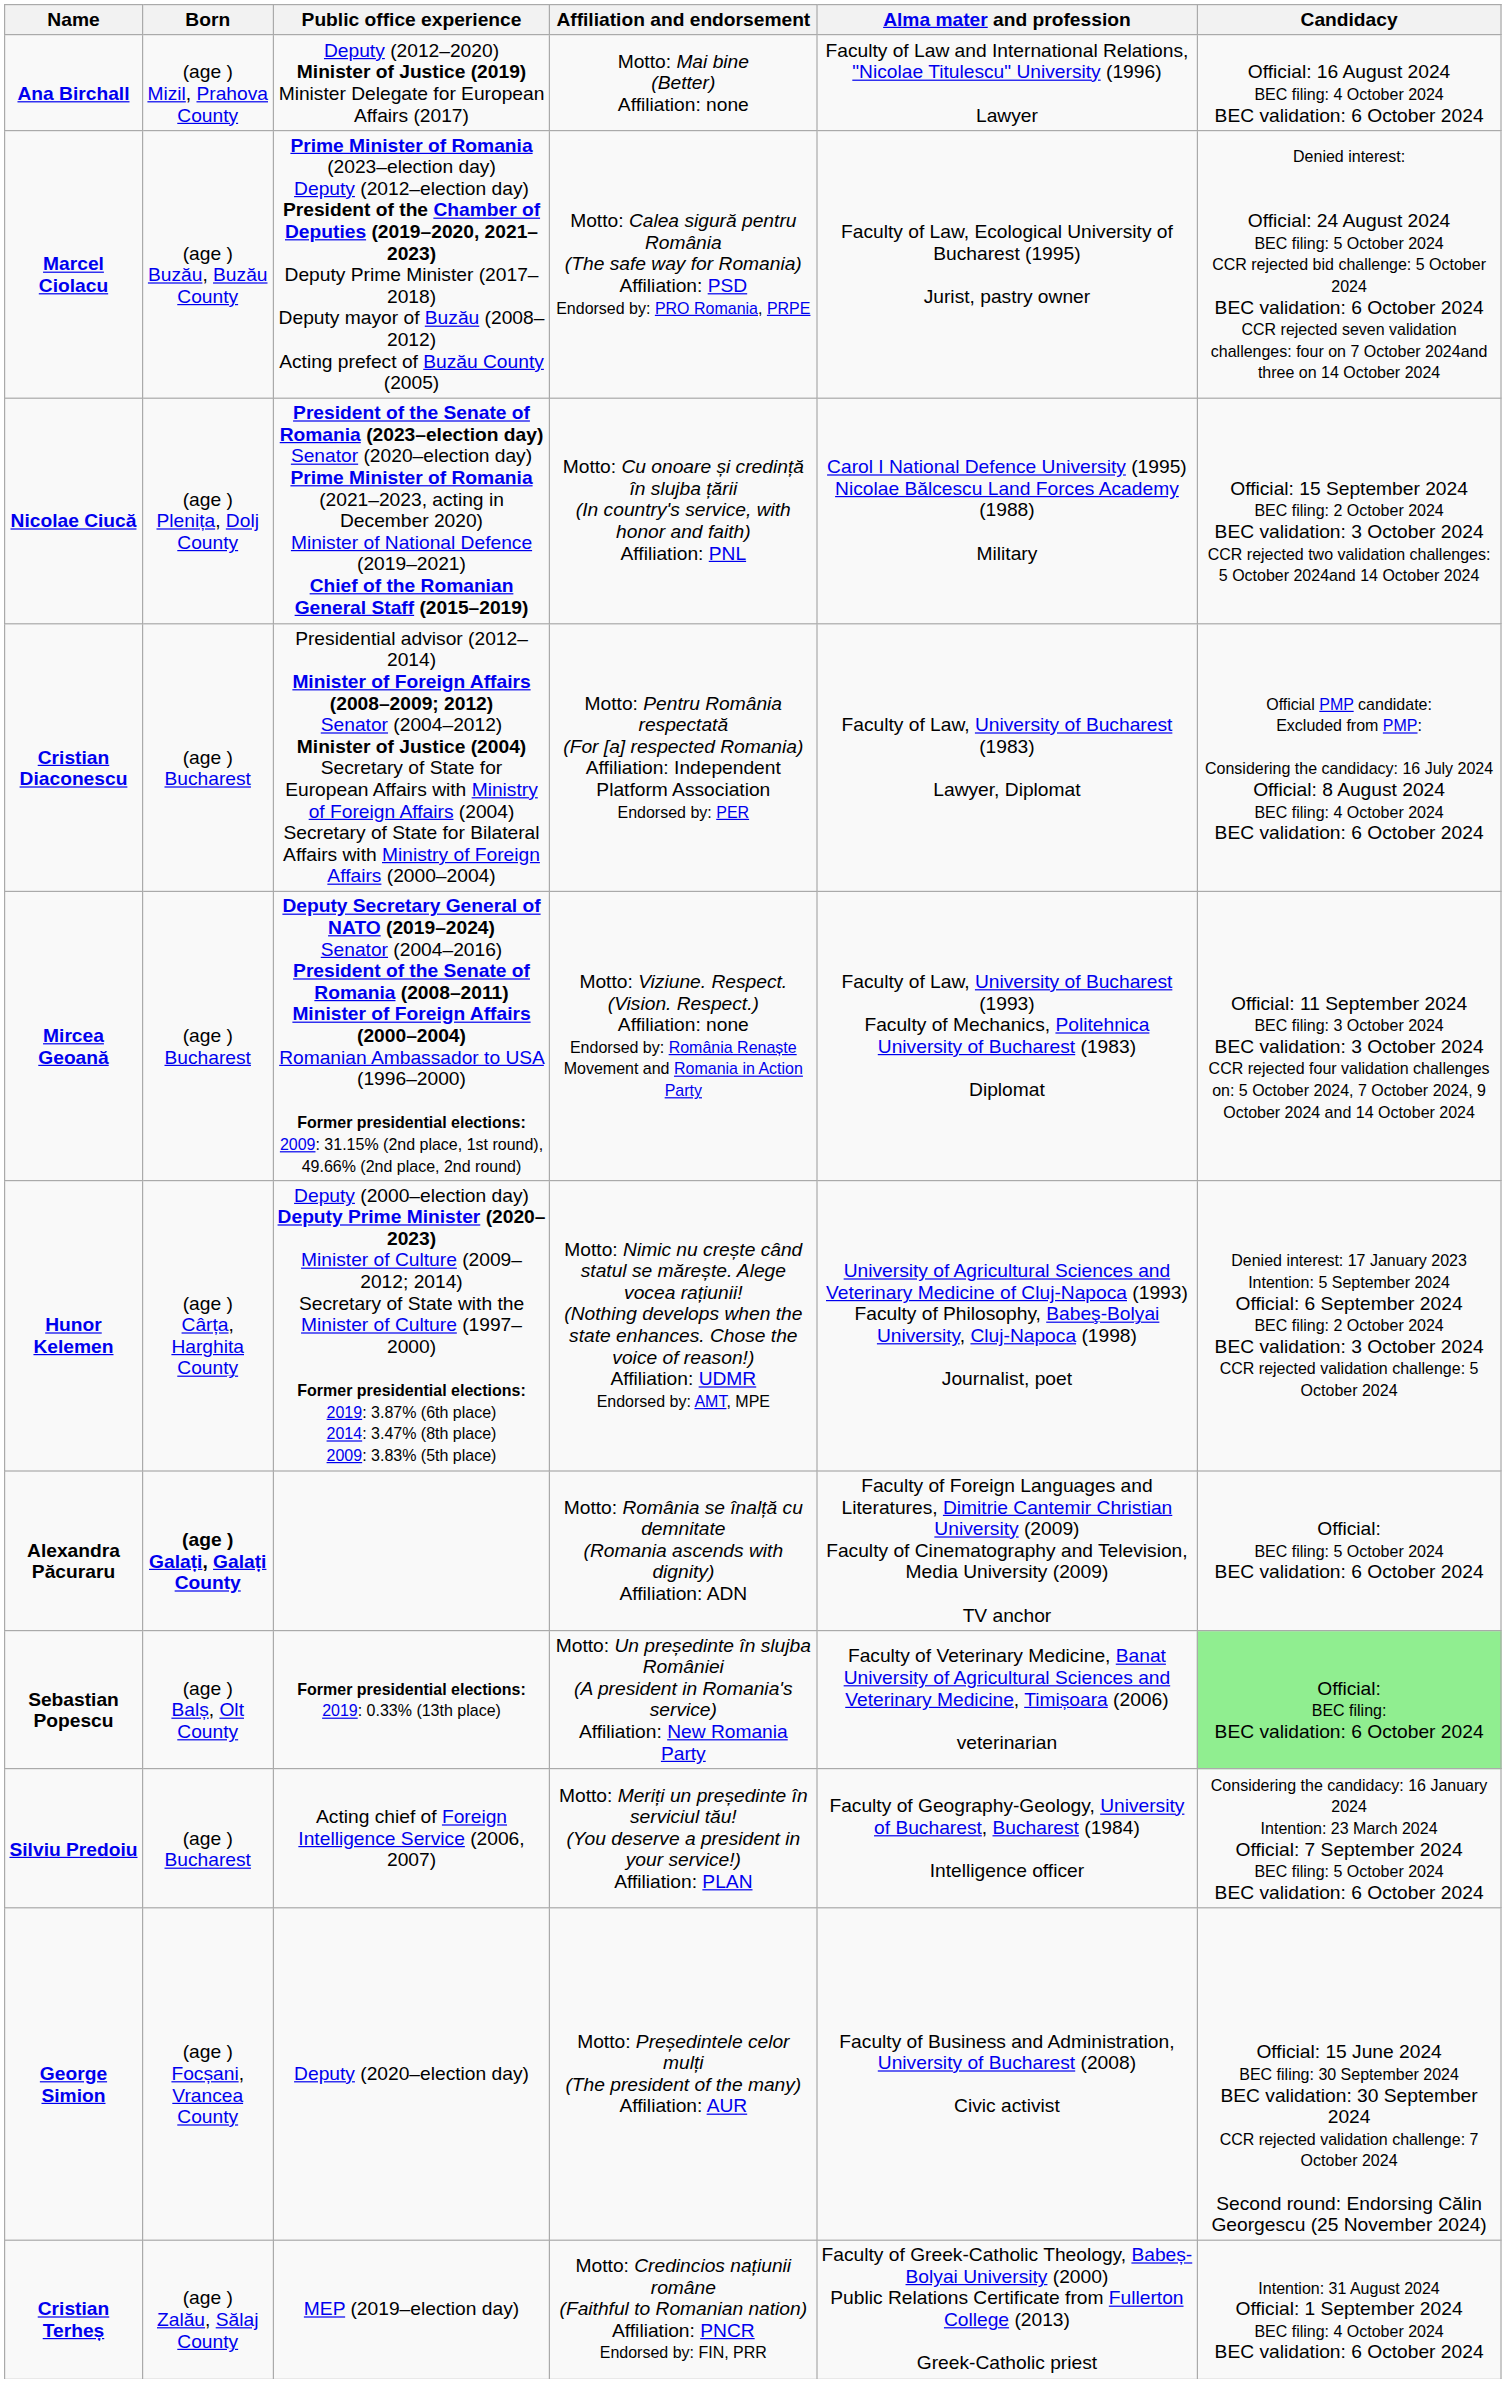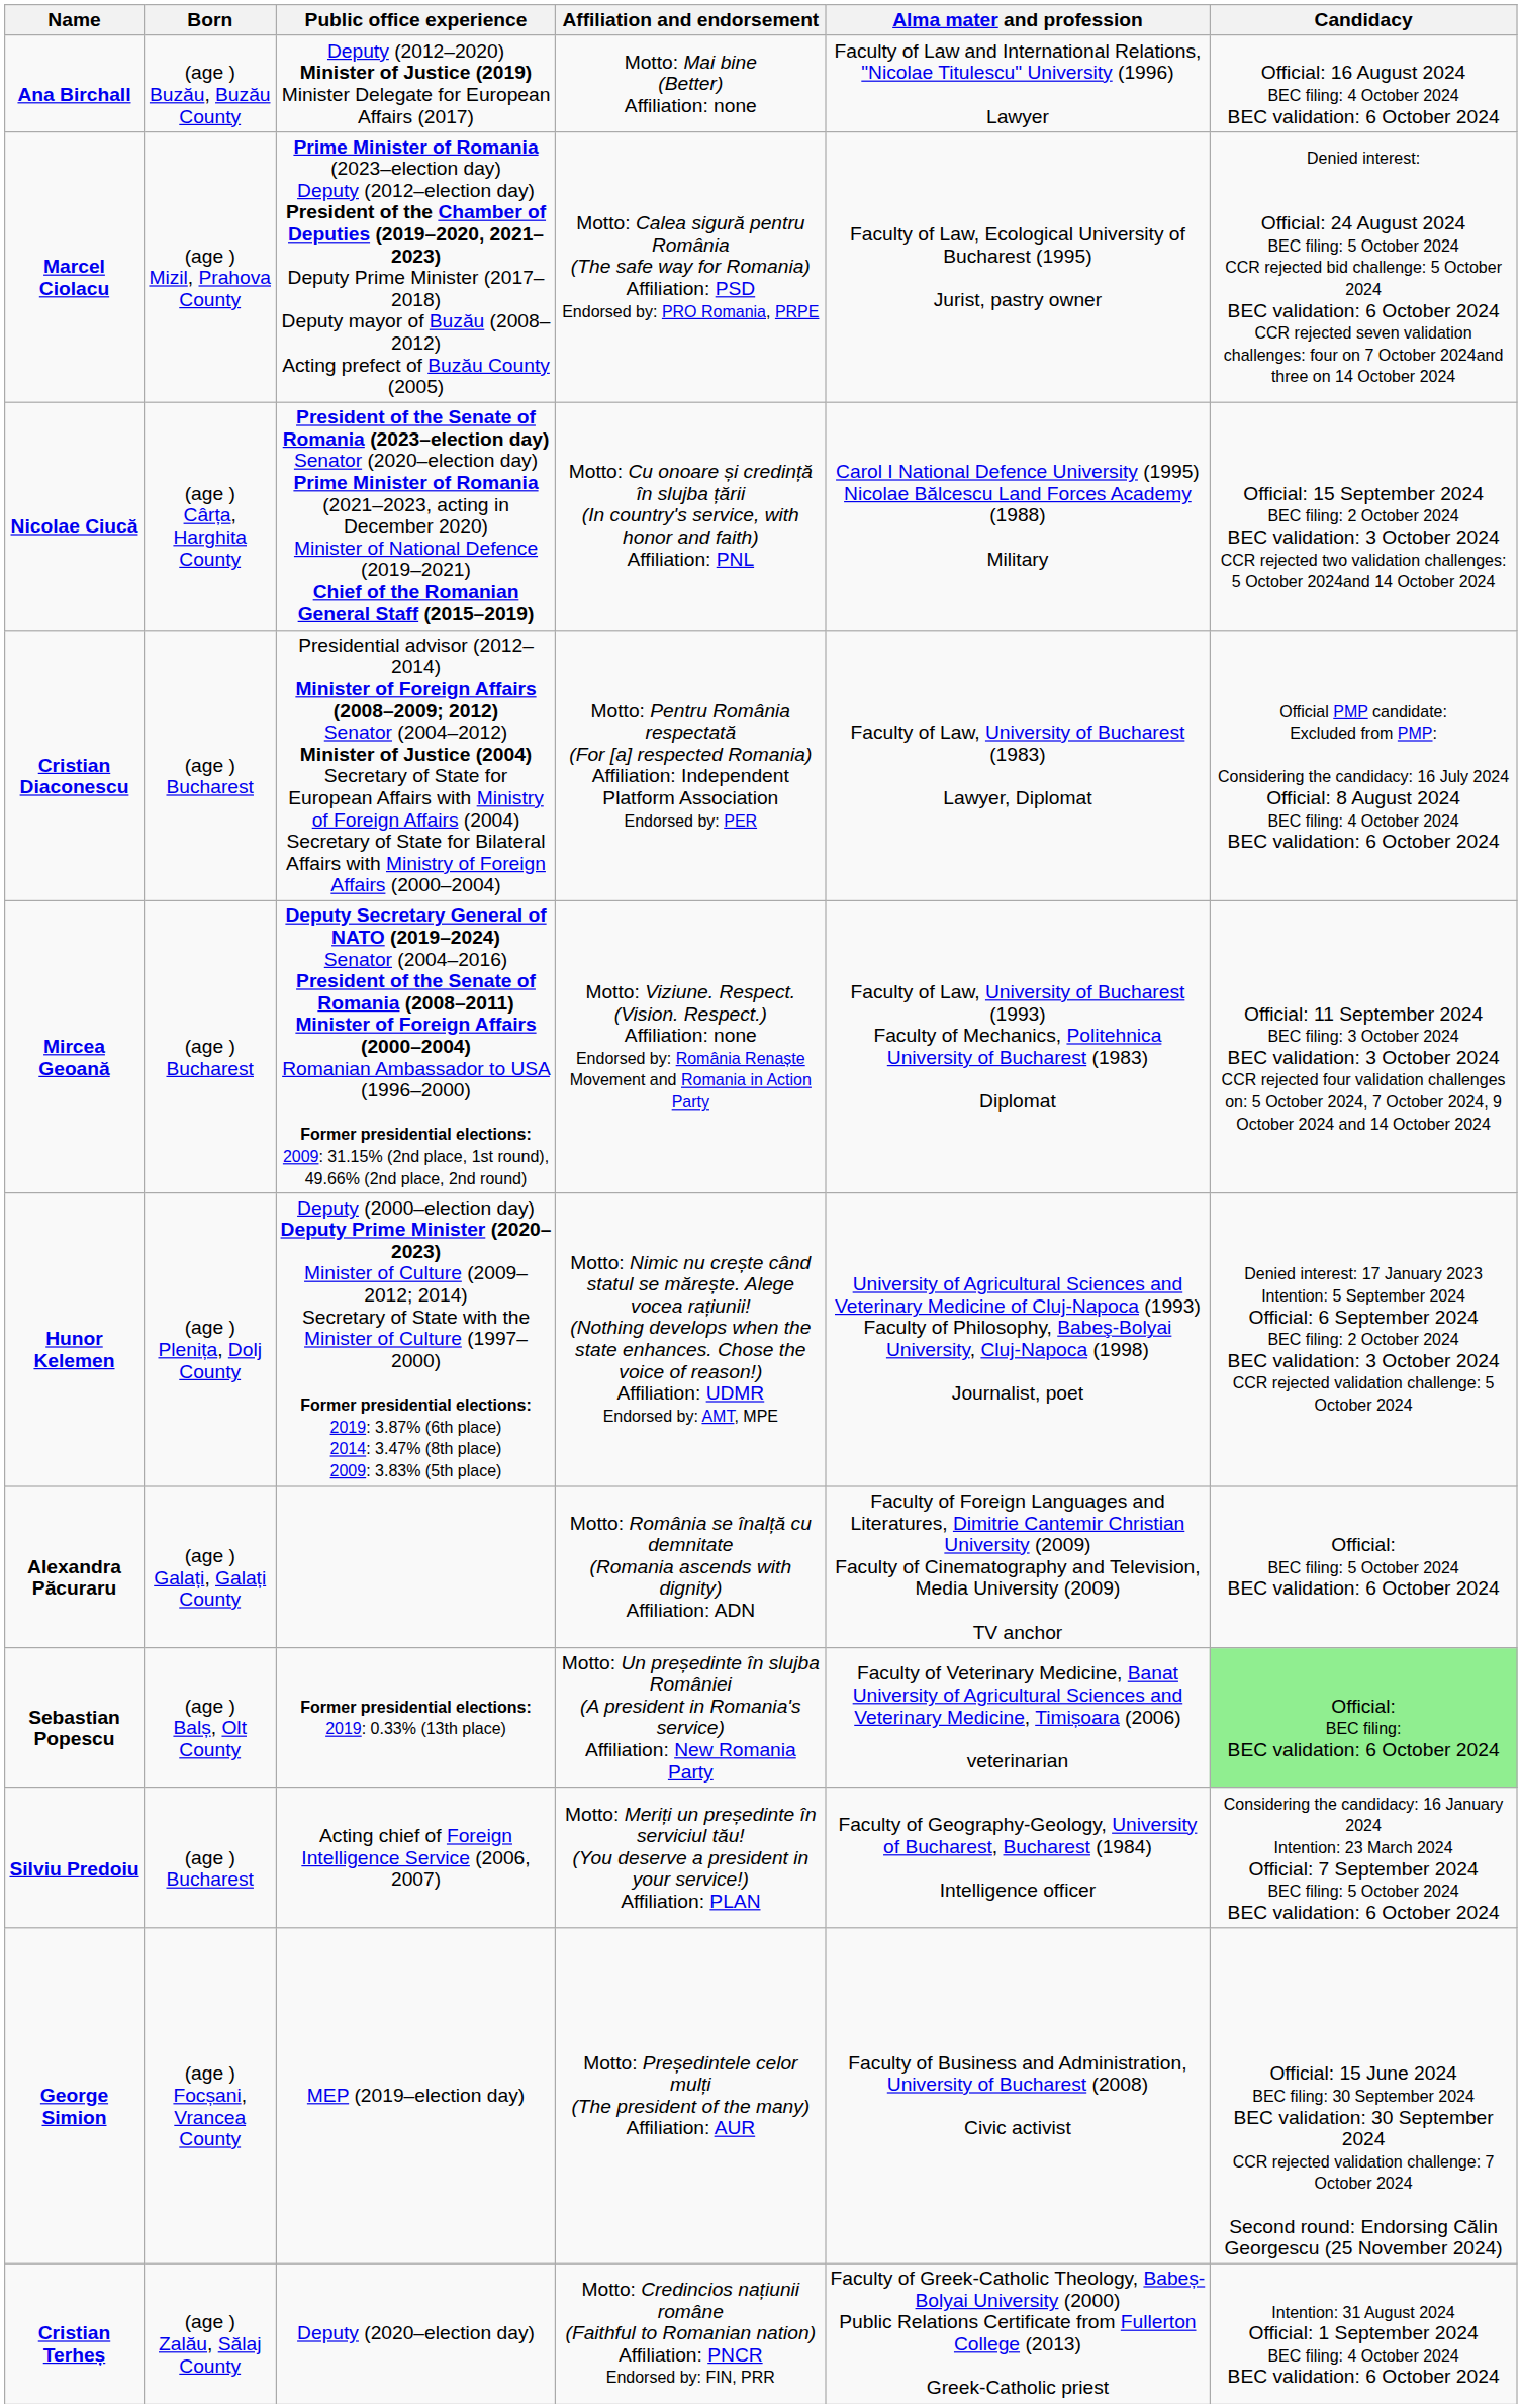Ana Birchall | Born: (age ) Mizil, Prahova County -> (age ) Buzău, Buzău County
Marcel Ciolacu | Born: (age ) Buzău, Buzău County -> (age ) Mizil, Prahova County
Nicolae Ciucă | Born: (age ) Plenița, Dolj County -> (age ) Cârța, Harghita County
Hunor Kelemen | Born: (age ) Cârța, Harghita County -> (age ) Plenița, Dolj County
Alexandra Păcuraru | Born: bold -> normal
George Simion | Public office experience: Deputy (2020–election day) -> MEP (2019–election day)
Cristian Terheș | Public office experience: MEP (2019–election day) -> Deputy (2020–election day)
